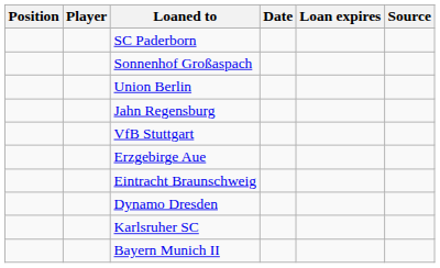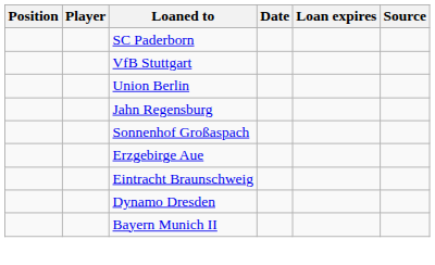rows swapped: VfB Stuttgart <-> Sonnenhof Großaspach
- row: Karlsruher SC
